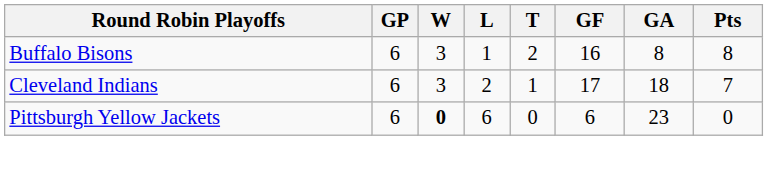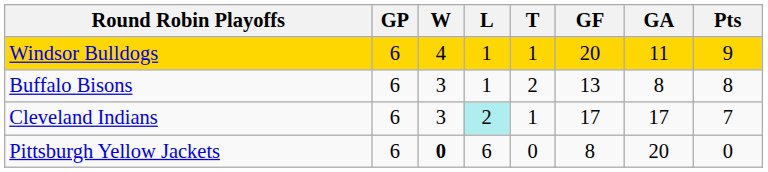+ row: Windsor Bulldogs | 6 | 4 | 1 | 1 | 20 | 11 | 9
Buffalo Bisons | GF: 16 -> 13
Cleveland Indians | L: no background -> paleturquoise background
Cleveland Indians | GA: 18 -> 17
Pittsburgh Yellow Jackets | GF: 6 -> 8
Pittsburgh Yellow Jackets | GA: 23 -> 20
